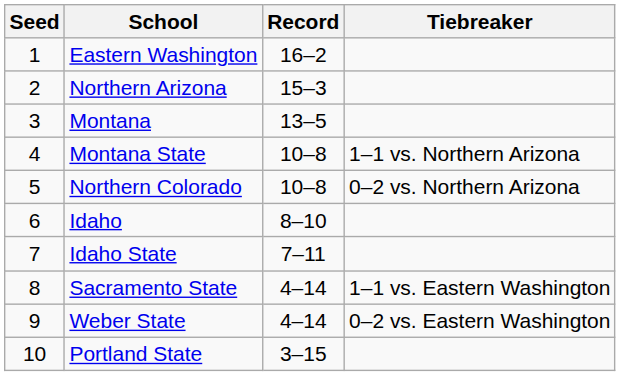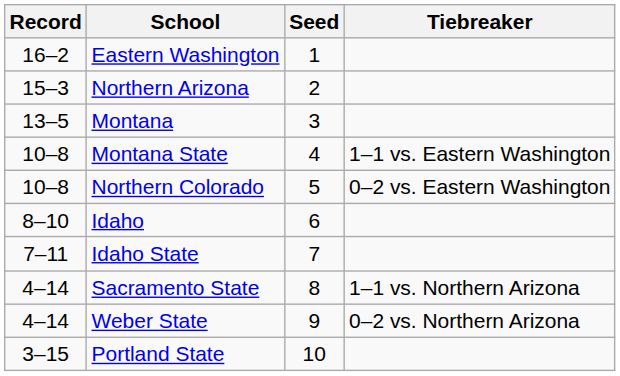columns swapped: Seed <-> Record
Montana State | Tiebreaker: 1–1 vs. Northern Arizona -> 1–1 vs. Eastern Washington
Northern Colorado | Tiebreaker: 0–2 vs. Northern Arizona -> 0–2 vs. Eastern Washington
Sacramento State | Tiebreaker: 1–1 vs. Eastern Washington -> 1–1 vs. Northern Arizona
Weber State | Tiebreaker: 0–2 vs. Eastern Washington -> 0–2 vs. Northern Arizona
